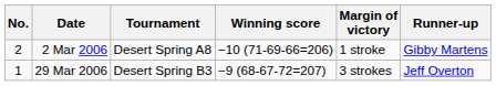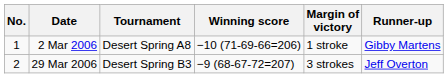2 Mar 2006 | No.: 2 -> 1
29 Mar 2006 | No.: 1 -> 2
